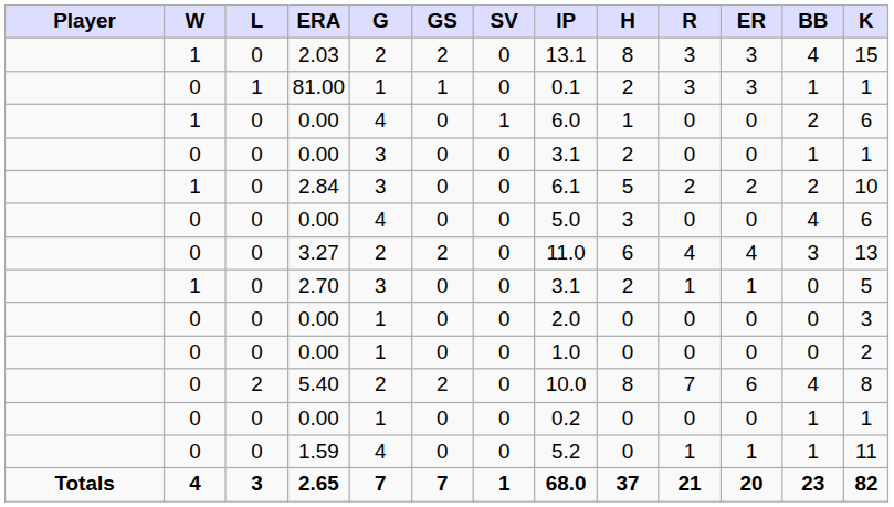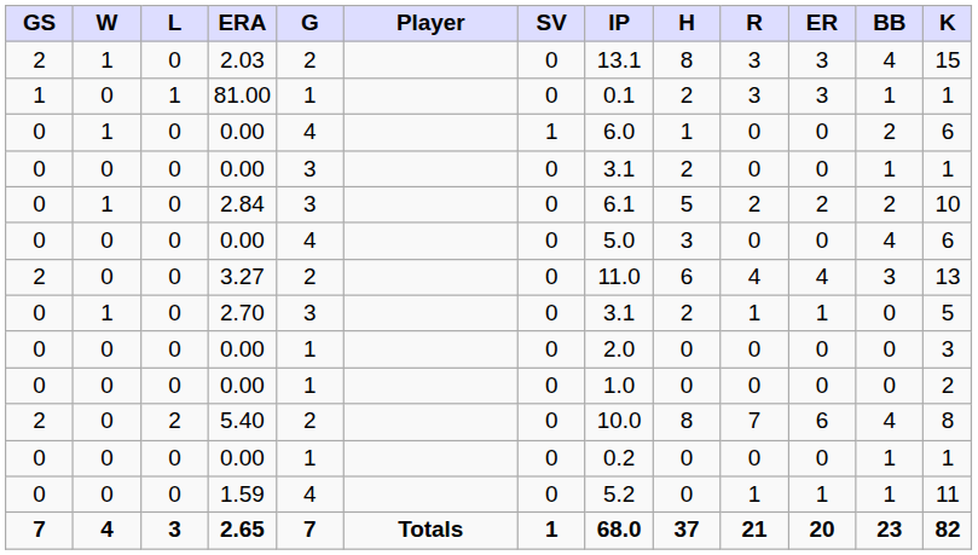columns swapped: Player <-> GS
